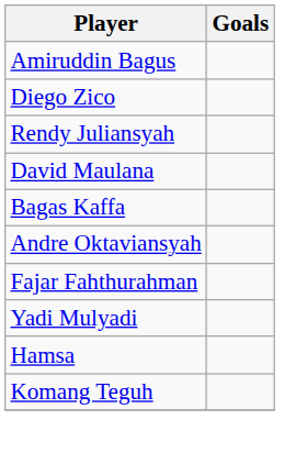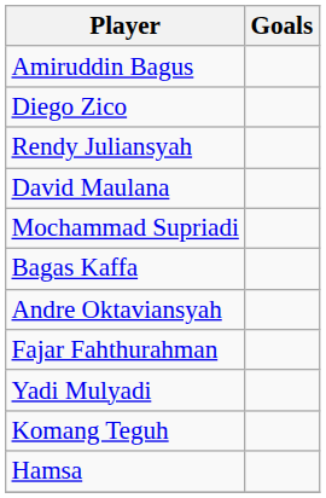+ row: Mochammad Supriadi
rows swapped: Komang Teguh <-> Hamsa
